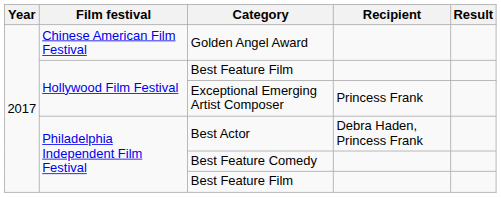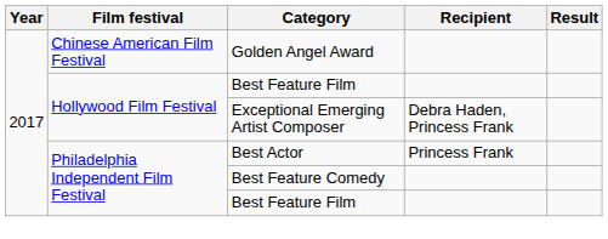Exceptional Emerging Artist Composer | Recipient: Princess Frank -> Debra Haden, Princess Frank
Best Actor | Recipient: Debra Haden, Princess Frank -> Princess Frank
